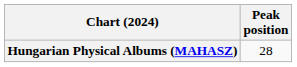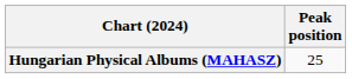Hungarian Physical Albums (MAHASZ) | Peak position: 28 -> 25
